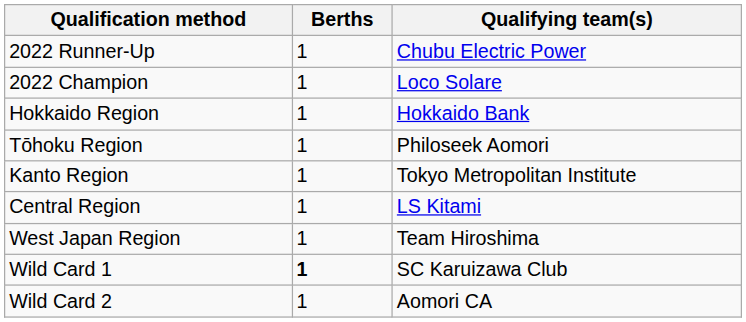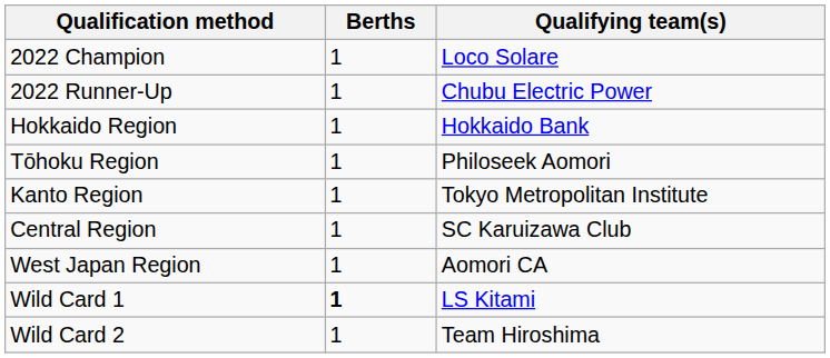rows swapped: 2022 Champion <-> 2022 Runner-Up
Central Region | Qualifying team(s): LS Kitami -> SC Karuizawa Club
West Japan Region | Qualifying team(s): Team Hiroshima -> Aomori CA
Wild Card 1 | Qualifying team(s): SC Karuizawa Club -> LS Kitami
Wild Card 2 | Qualifying team(s): Aomori CA -> Team Hiroshima
